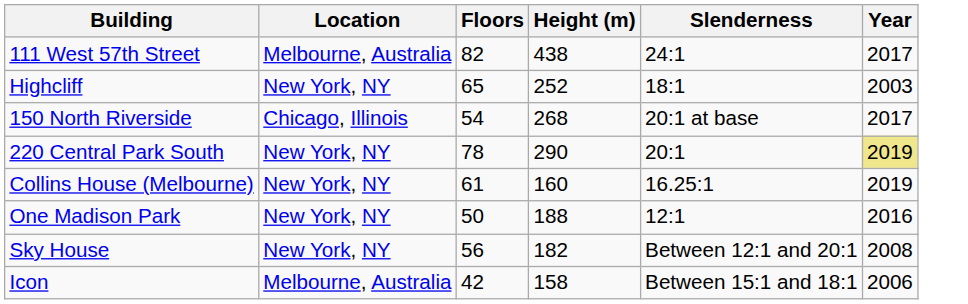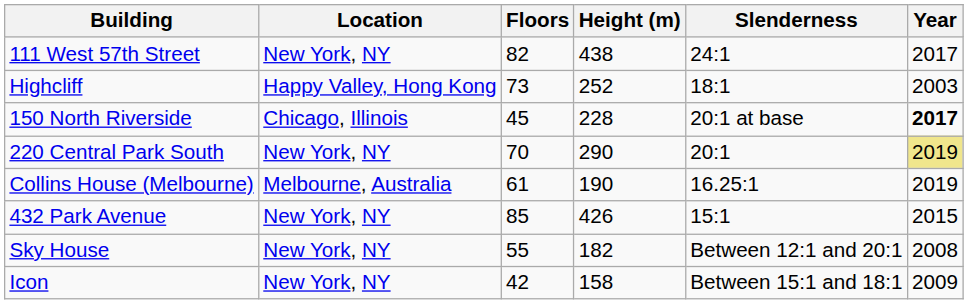111 West 57th Street | Location: Melbourne, Australia -> New York, NY
Highcliff | Location: New York, NY -> Happy Valley, Hong Kong
Highcliff | Floors: 65 -> 73
150 North Riverside | Floors: 54 -> 45
150 North Riverside | Height (m): 268 -> 228
150 North Riverside | Year: normal -> bold
220 Central Park South | Floors: 78 -> 70
Collins House (Melbourne) | Location: New York, NY -> Melbourne, Australia
Collins House (Melbourne) | Height (m): 160 -> 190
+ row: 432 Park Avenue | New York, NY | 85 | 426 | 15:1 | 2015
- row: One Madison Park | New York, NY | 50 | 188 | 12:1 | 2016
Sky House | Floors: 56 -> 55
Icon | Location: Melbourne, Australia -> New York, NY
Icon | Year: 2006 -> 2009
